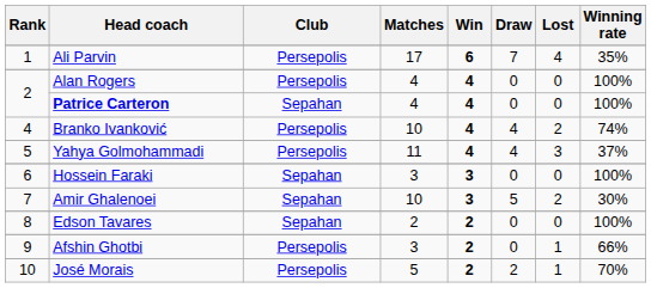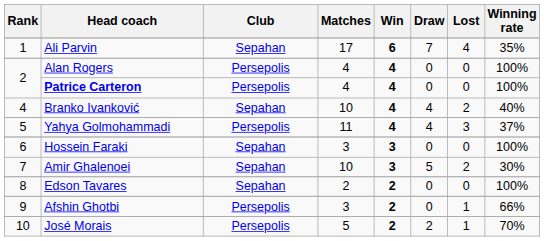Ali Parvin | Club: Persepolis -> Sepahan
Patrice Carteron | Club: Sepahan -> Persepolis
Branko Ivanković | Club: Persepolis -> Sepahan
Branko Ivanković | Winning rate: 74% -> 40%
